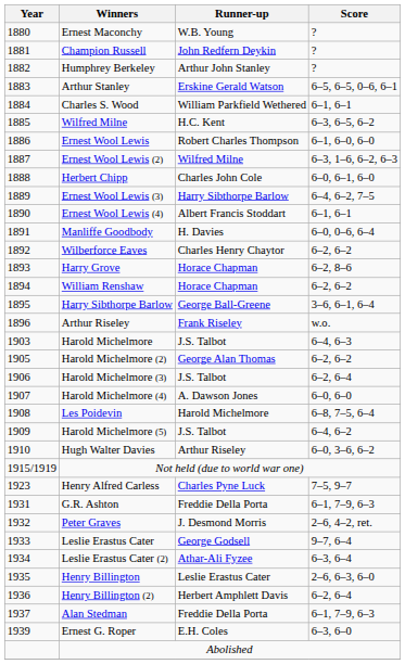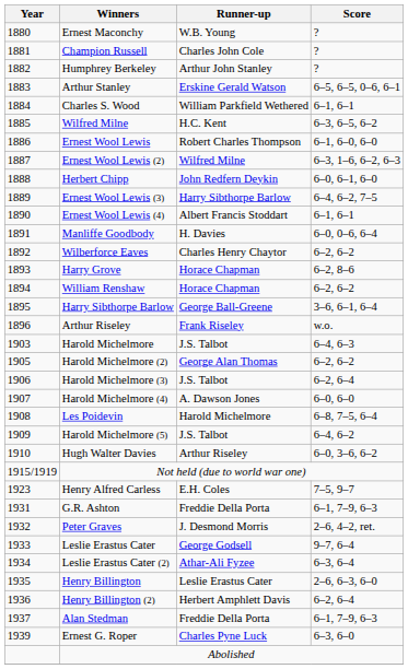Champion Russell | Runner-up: John Redfern Deykin -> Charles John Cole
Herbert Chipp | Runner-up: Charles John Cole -> John Redfern Deykin
Henry Alfred Carless | Runner-up: Charles Pyne Luck -> E.H. Coles
Ernest G. Roper | Runner-up: E.H. Coles -> Charles Pyne Luck
